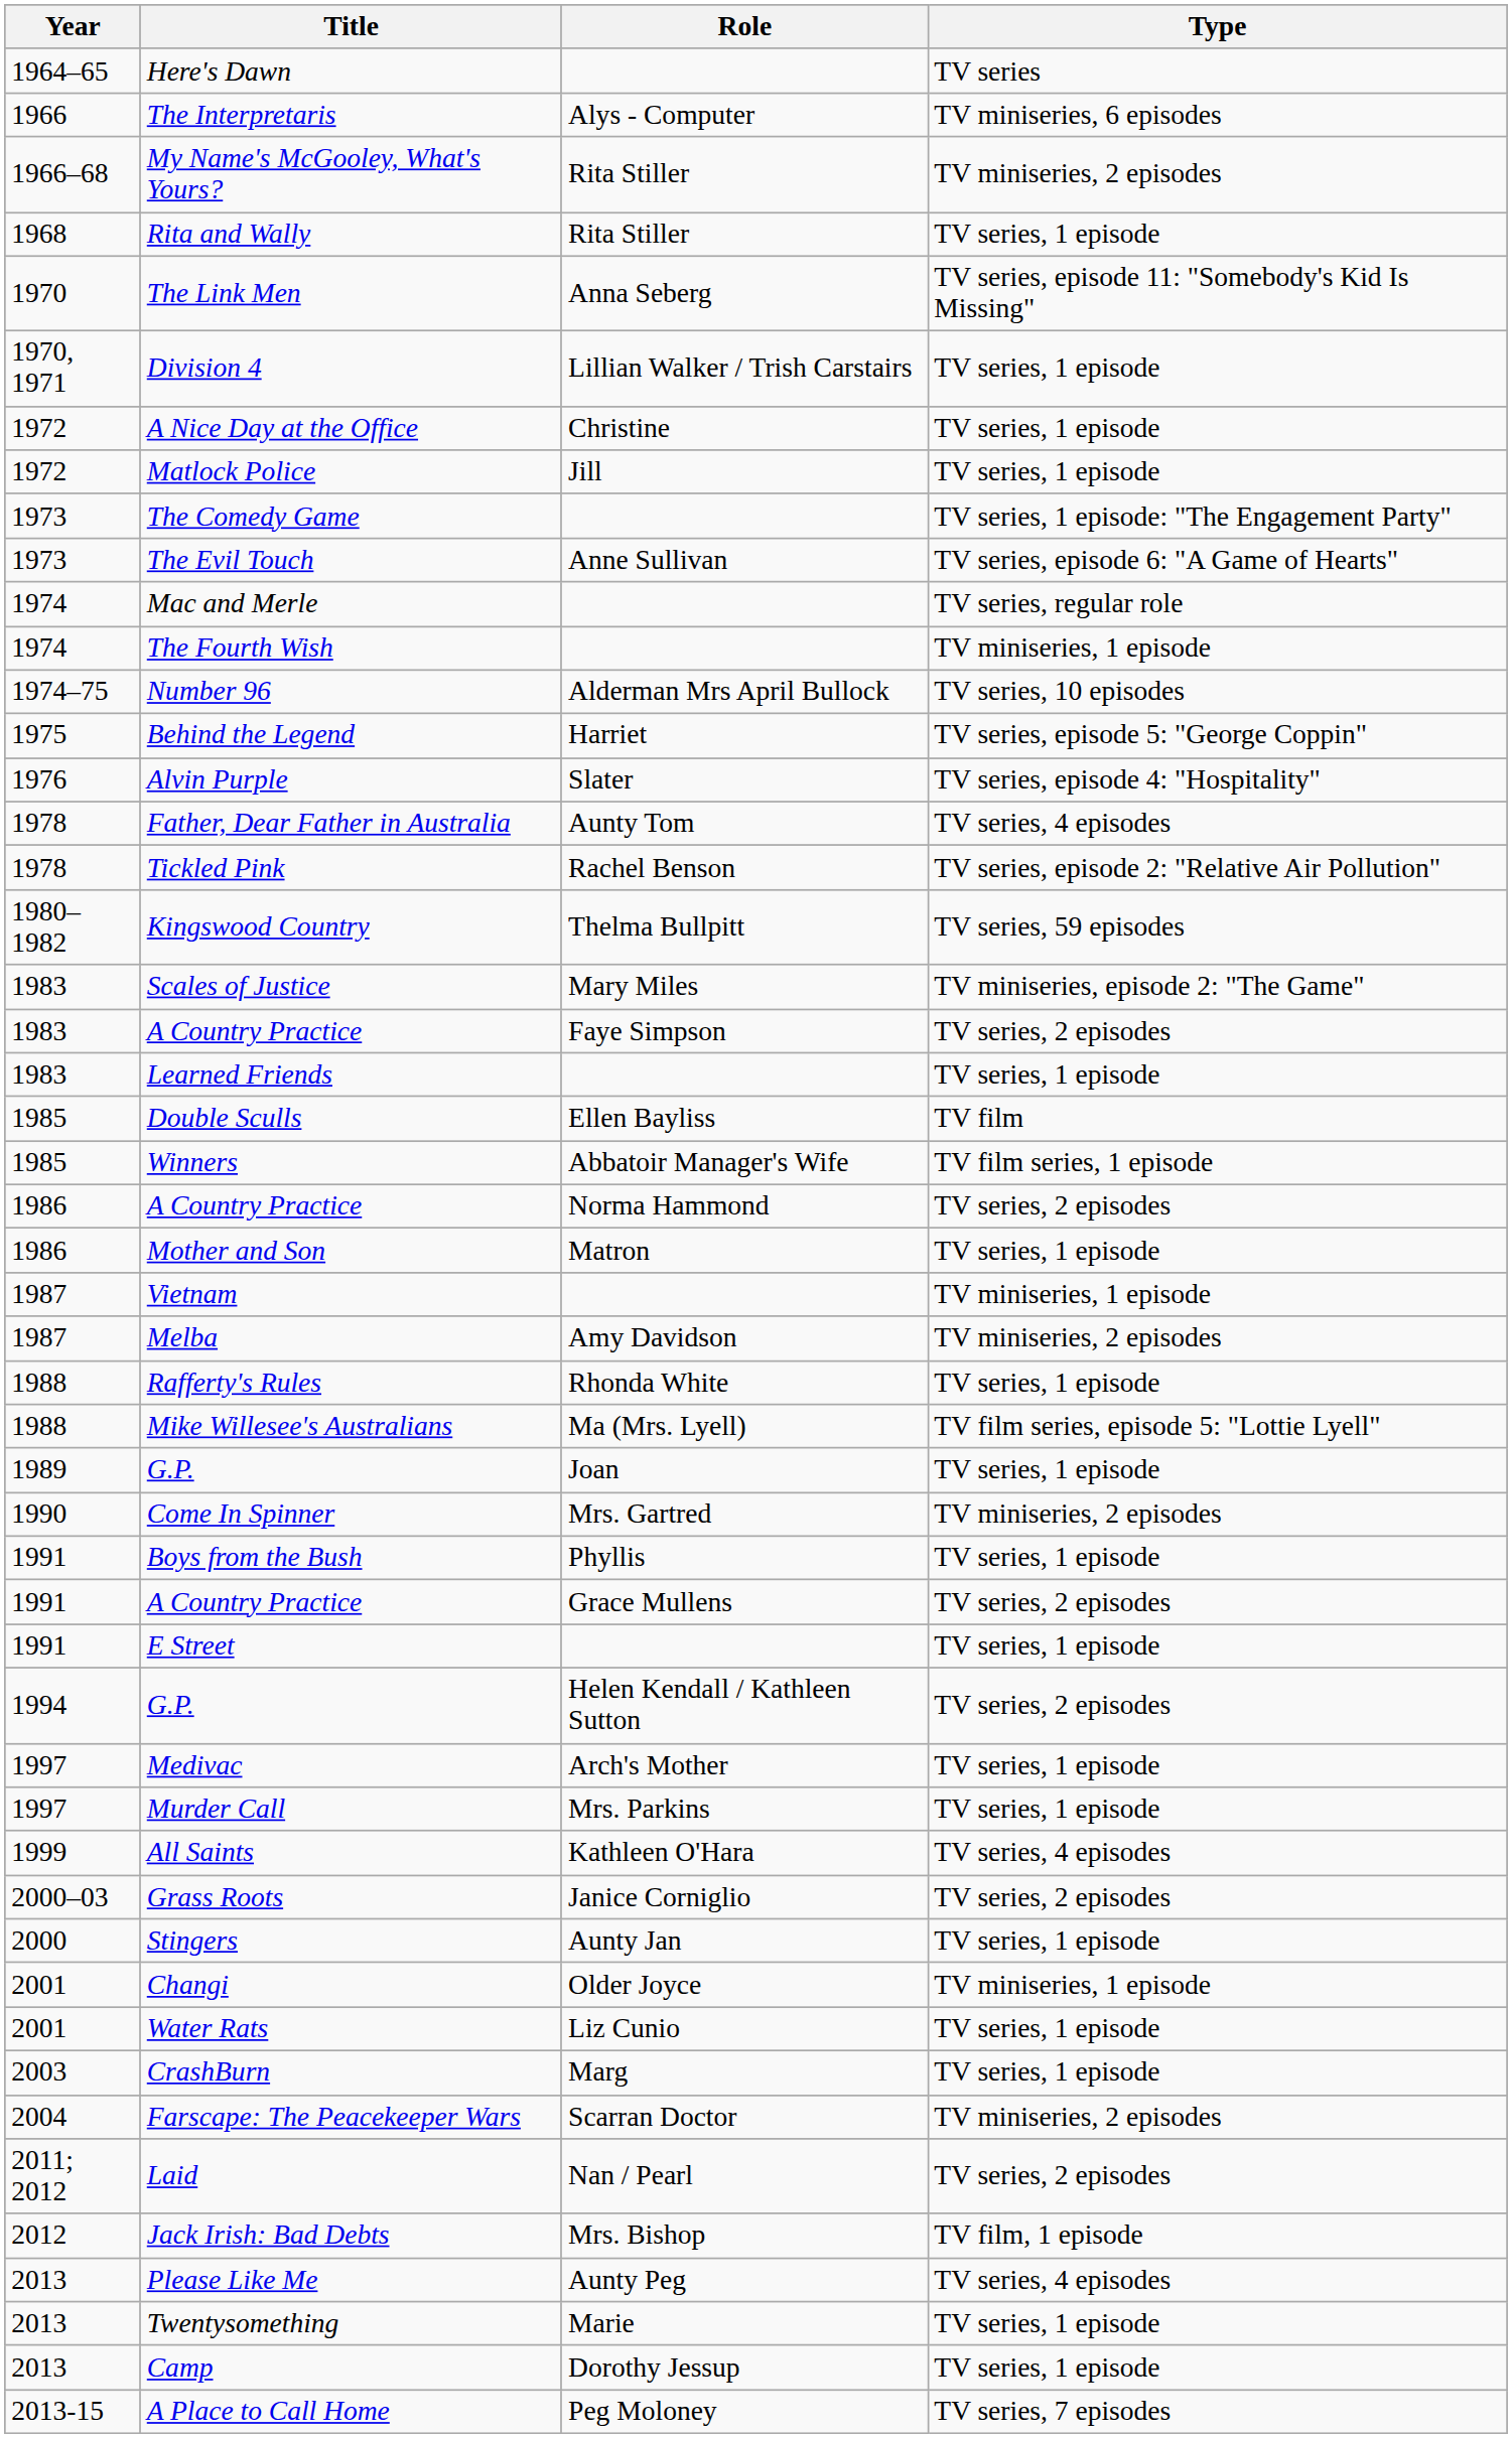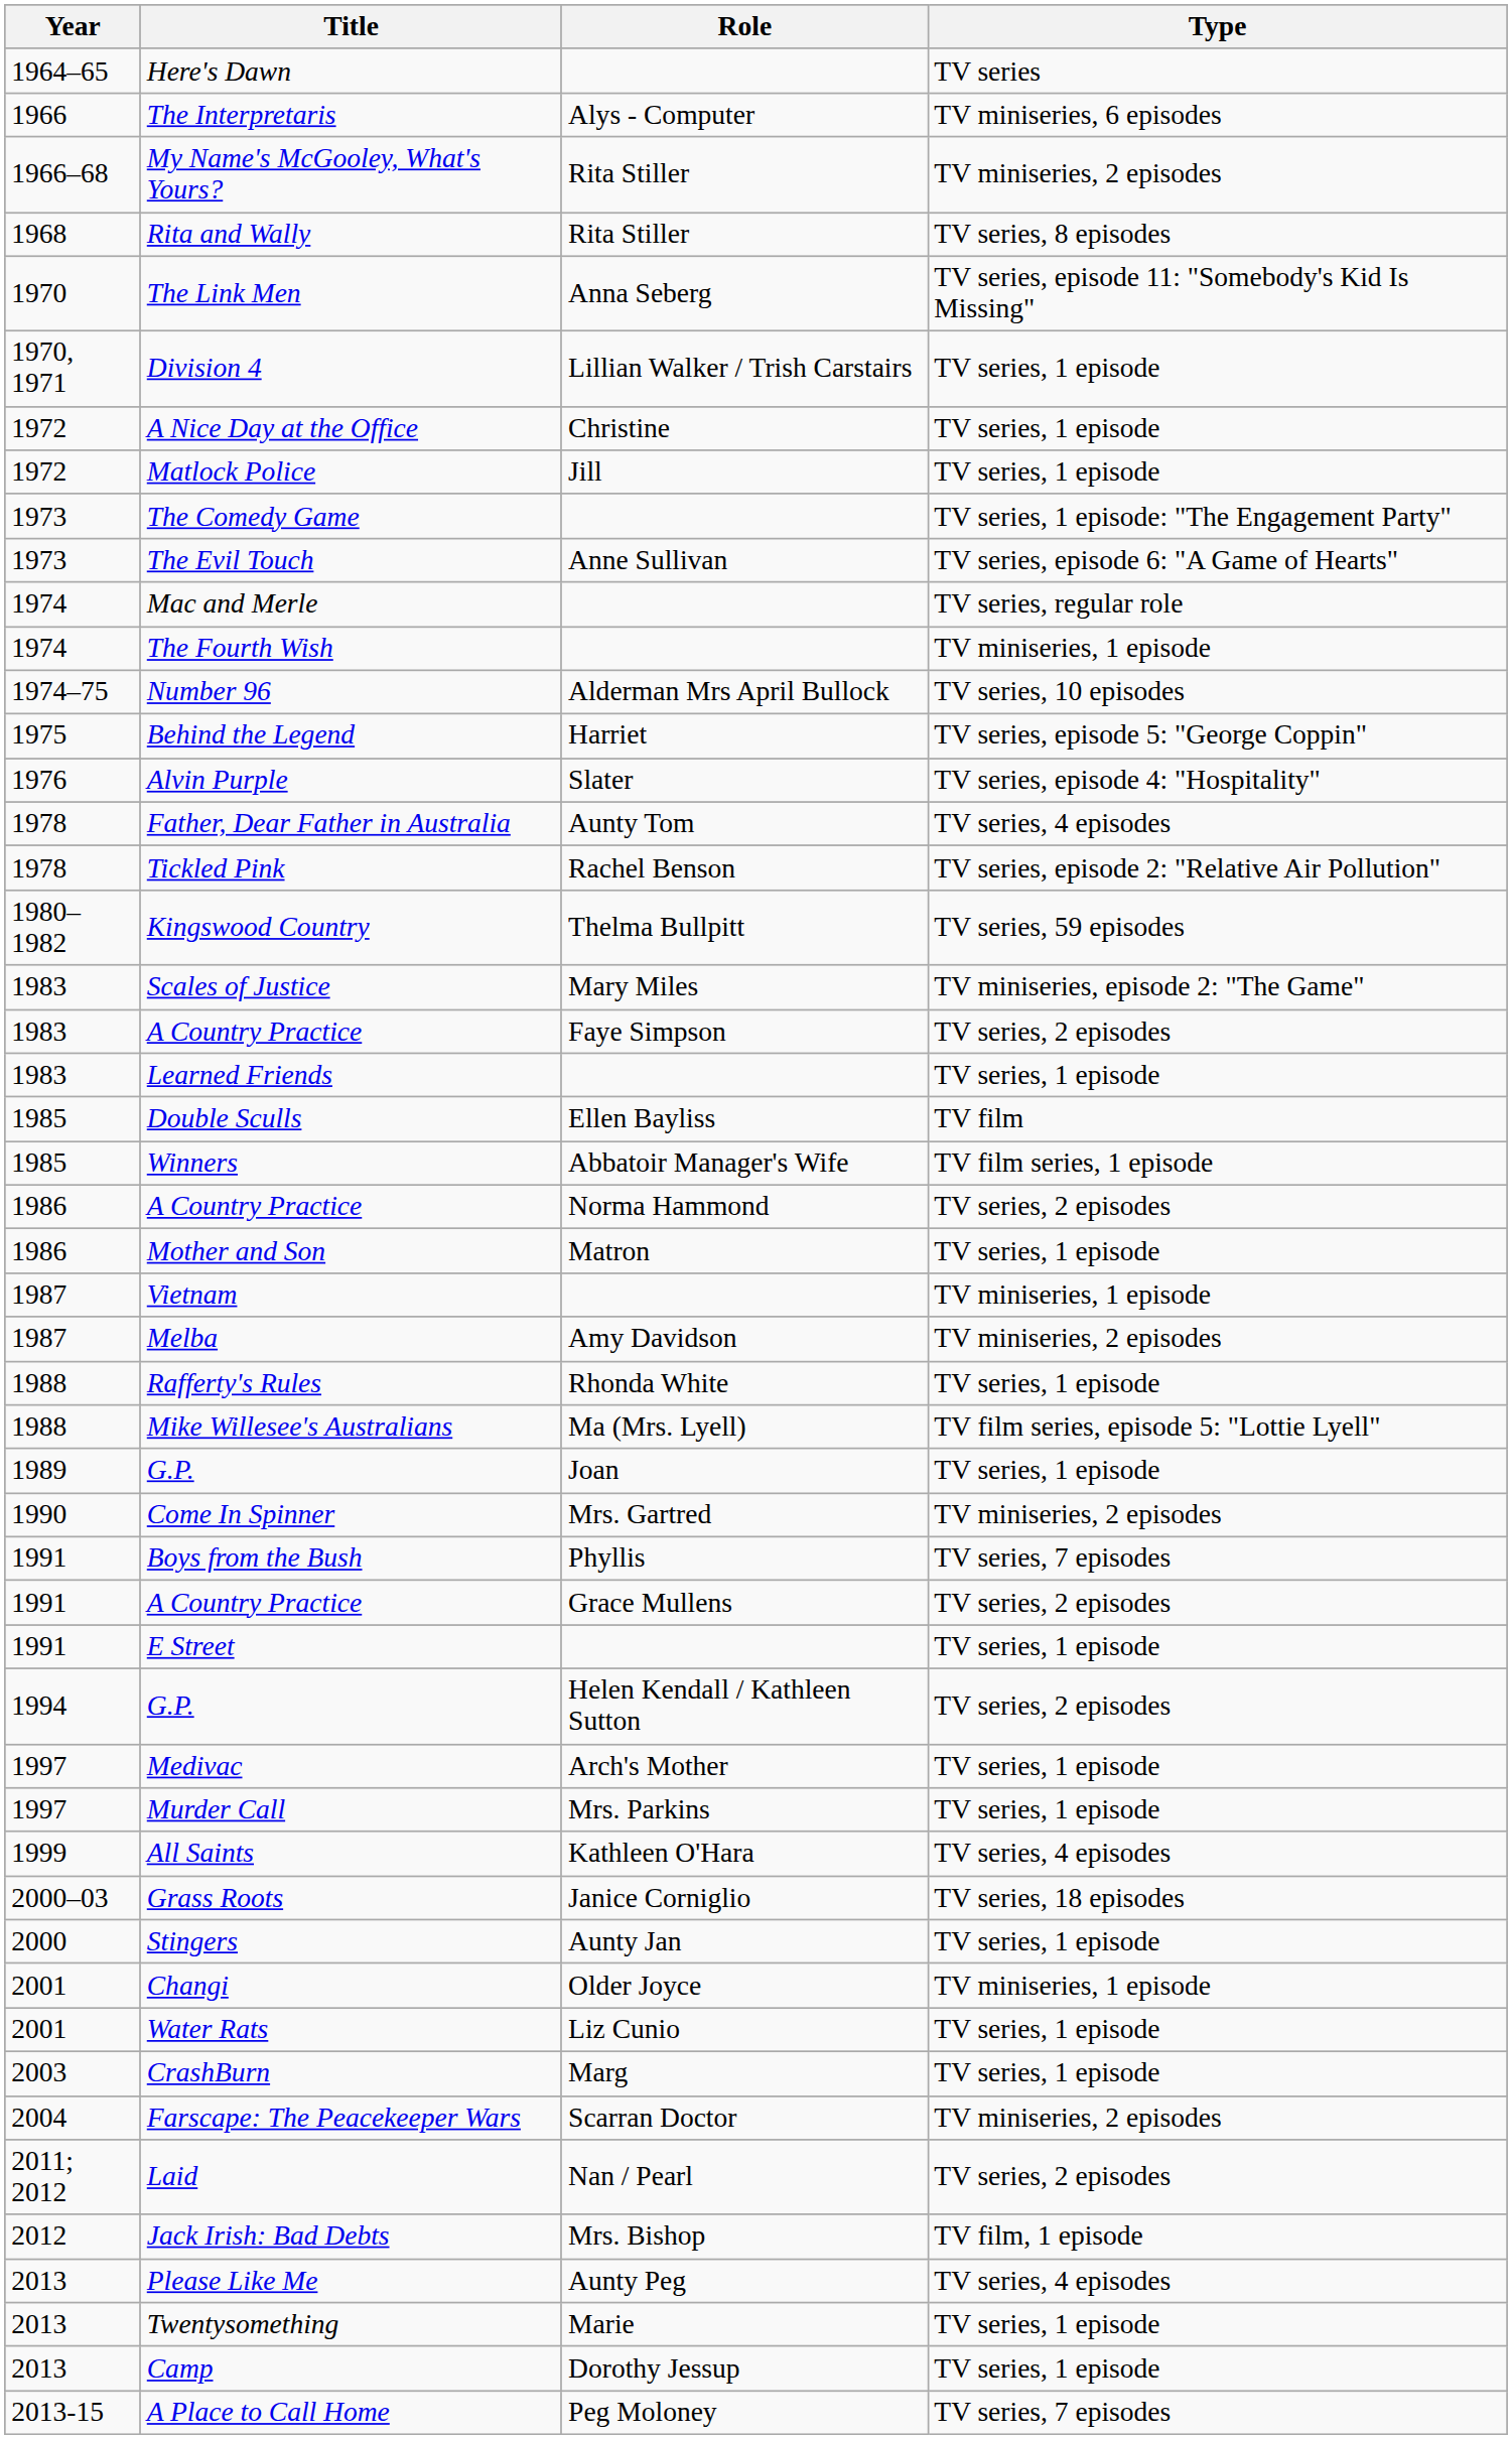Rita and Wally | Type: TV series, 1 episode -> TV series, 8 episodes
Boys from the Bush | Type: TV series, 1 episode -> TV series, 7 episodes
Grass Roots | Type: TV series, 2 episodes -> TV series, 18 episodes
